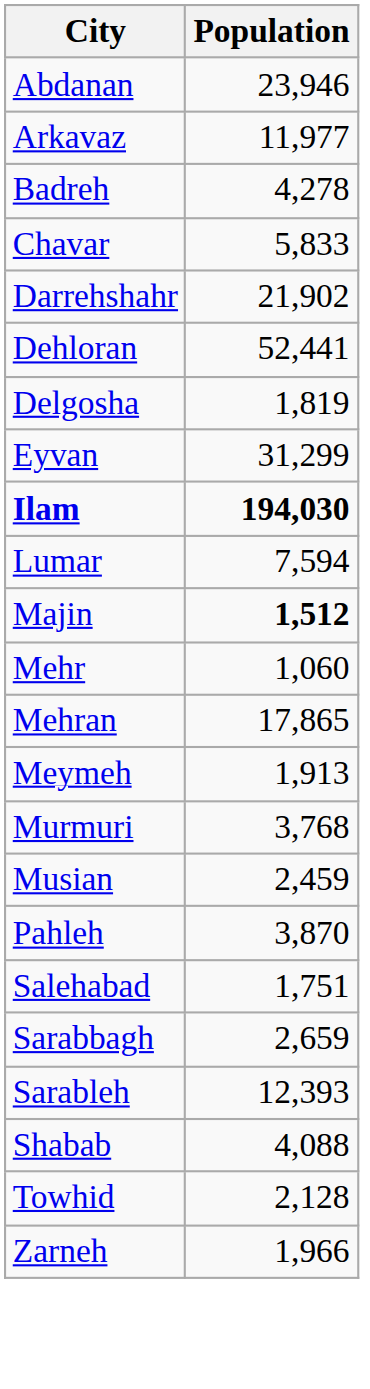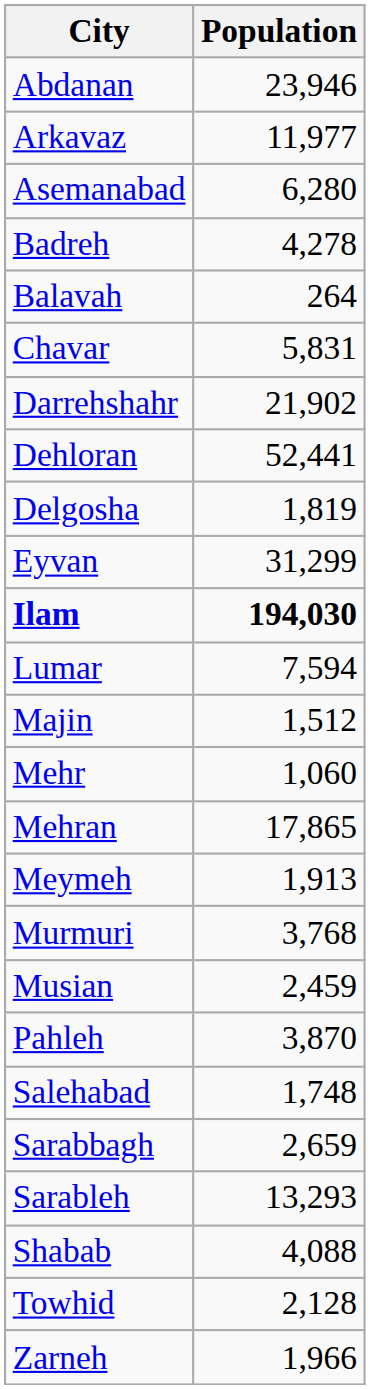+ row: Asemanabad | 6,280
+ row: Balavah | 264
Chavar | Population: 5,833 -> 5,831
Majin | Population: bold -> normal
Salehabad | Population: 1,751 -> 1,748
Sarableh | Population: 12,393 -> 13,293
